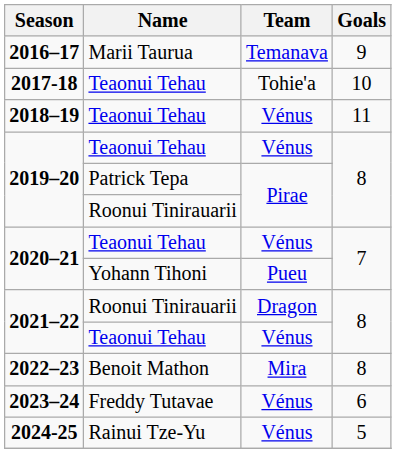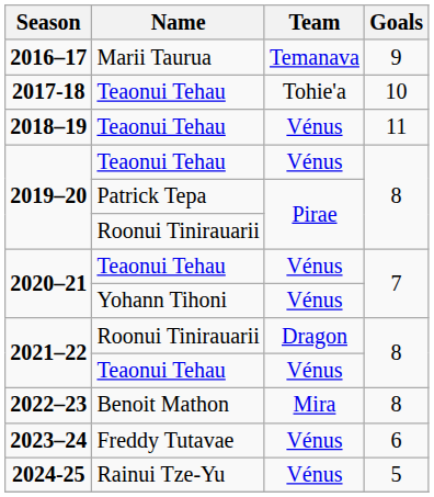2020–21 / Yohann Tihoni | Team: Pueu -> Vénus
